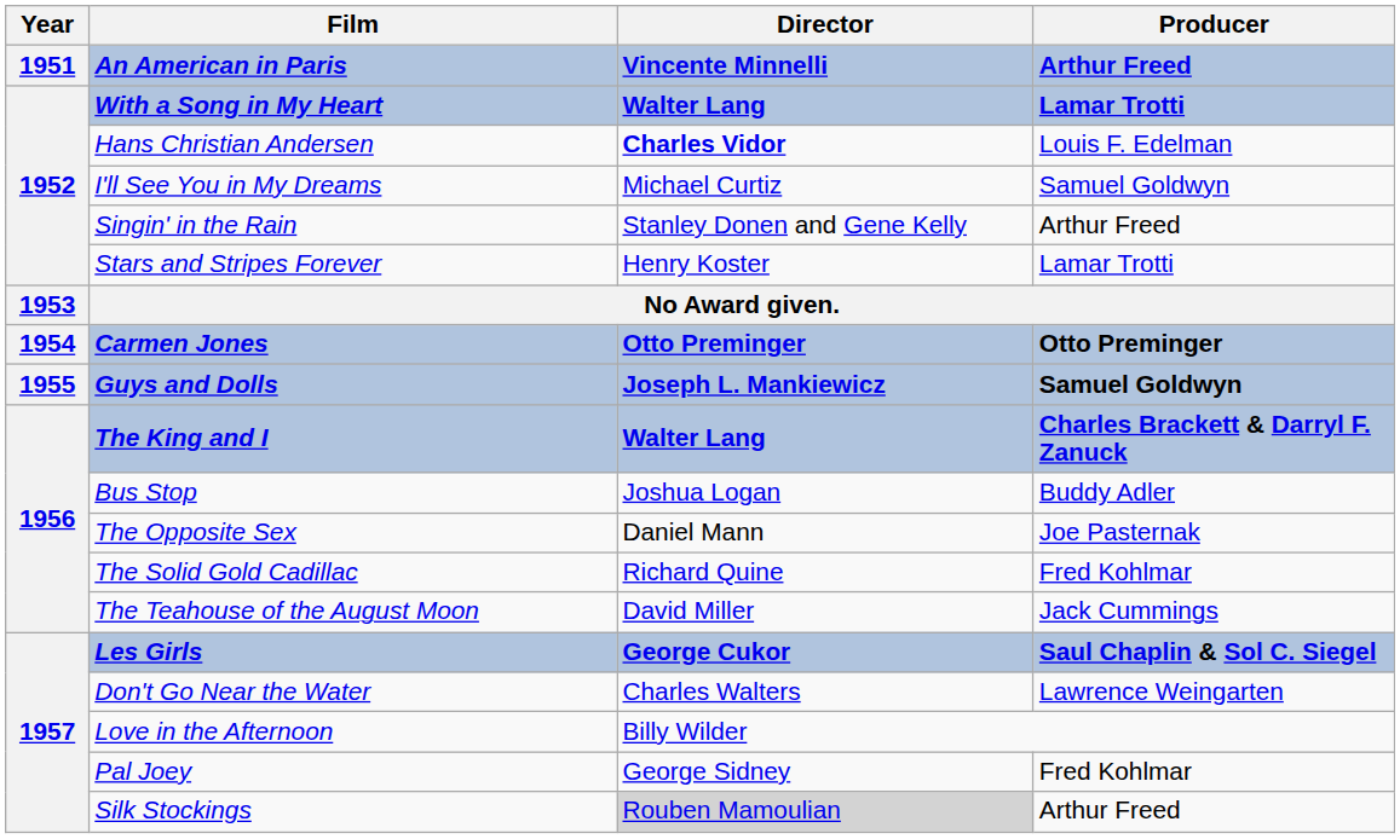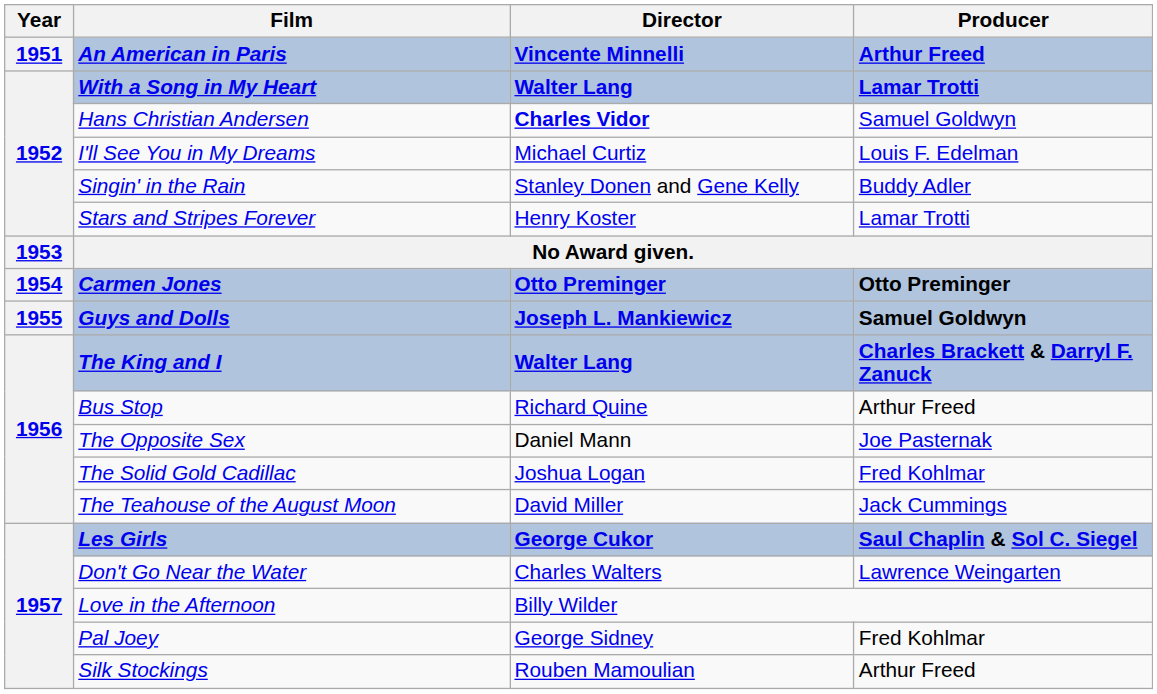Hans Christian Andersen | Producer: Louis F. Edelman -> Samuel Goldwyn
I'll See You in My Dreams | Producer: Samuel Goldwyn -> Louis F. Edelman
Singin' in the Rain | Producer: Arthur Freed -> Buddy Adler
Bus Stop | Director: Joshua Logan -> Richard Quine
Bus Stop | Producer: Buddy Adler -> Arthur Freed
The Solid Gold Cadillac | Director: Richard Quine -> Joshua Logan
Silk Stockings | Director: lightgrey background -> no background
